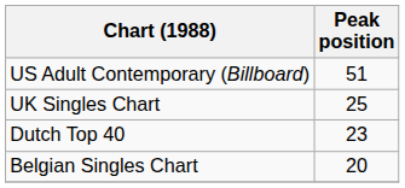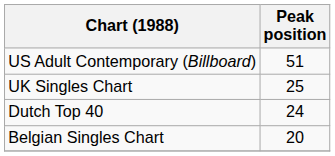Dutch Top 40 | Peak position: 23 -> 24
